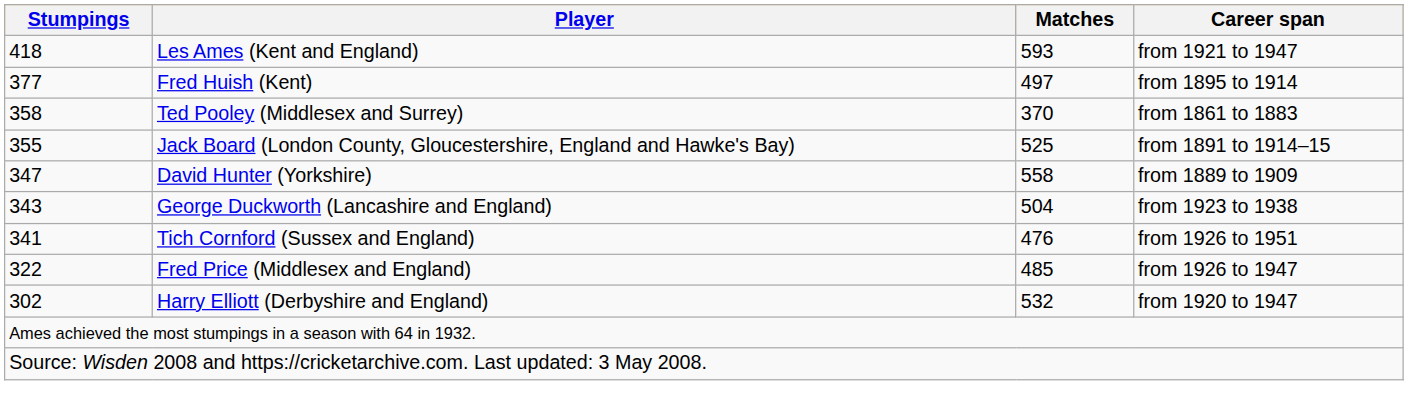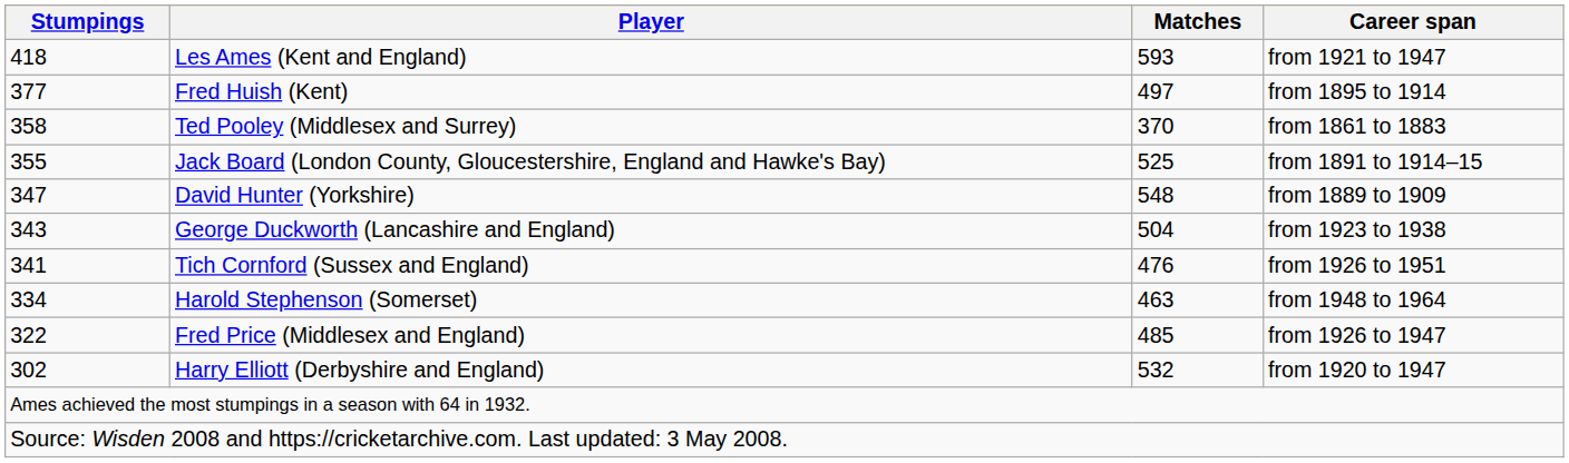David Hunter (Yorkshire) | Matches: 558 -> 548
+ row: 334 | Harold Stephenson (Somerset) | 463 | from 1948 to 1964
